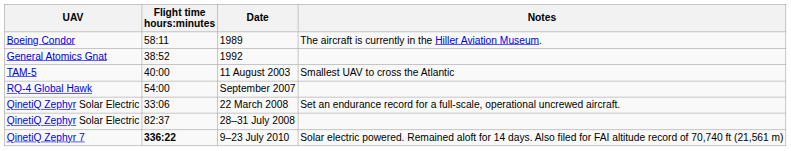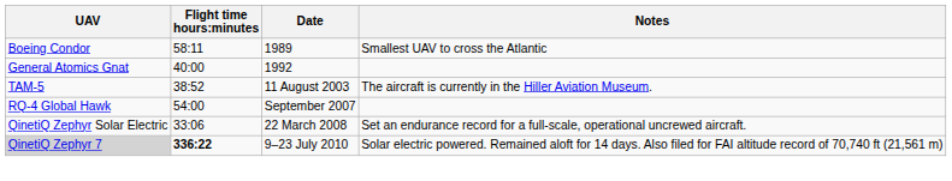1989 | Notes: The aircraft is currently in the Hiller Aviation Museum. -> Smallest UAV to cross the Atlantic
1992 | Flight time hours:minutes: 38:52 -> 40:00
11 August 2003 | Flight time hours:minutes: 40:00 -> 38:52
11 August 2003 | Notes: Smallest UAV to cross the Atlantic -> The aircraft is currently in the Hiller Aviation Museum.
- row: QinetiQ Zephyr Solar Electric | 82:37 | 28–31 July 2008
9–23 July 2010 | UAV: no background -> lightgrey background
